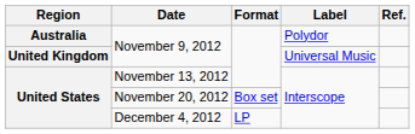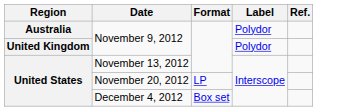United Kingdom / November 9, 2012 | Label: Universal Music -> Polydor
November 20, 2012 | Format: Box set -> LP
December 4, 2012 | Format: LP -> Box set
